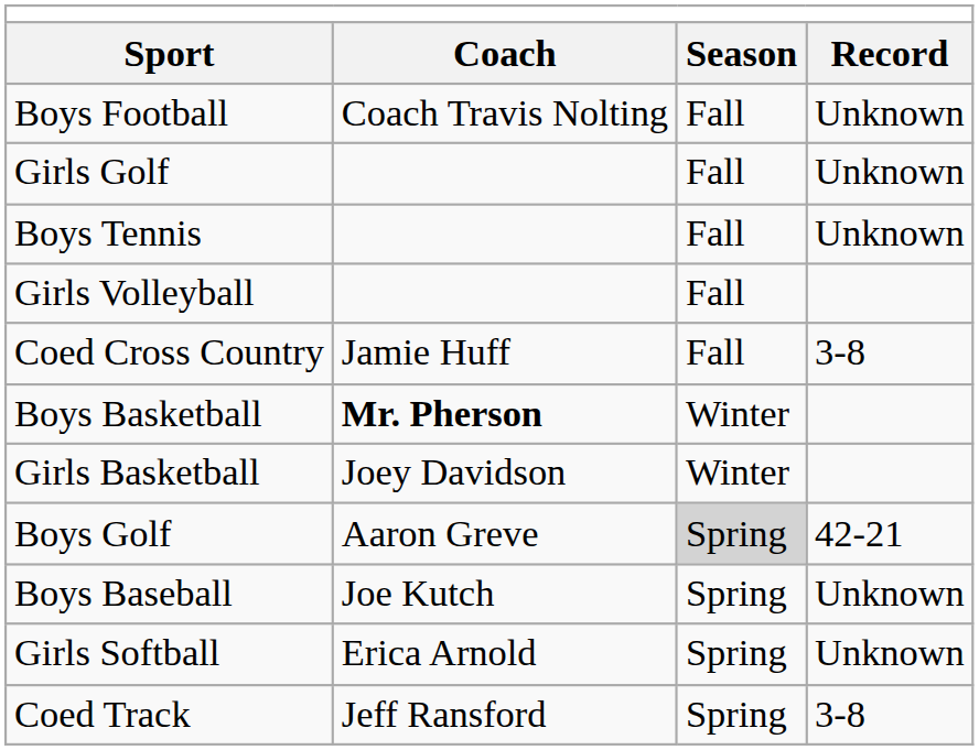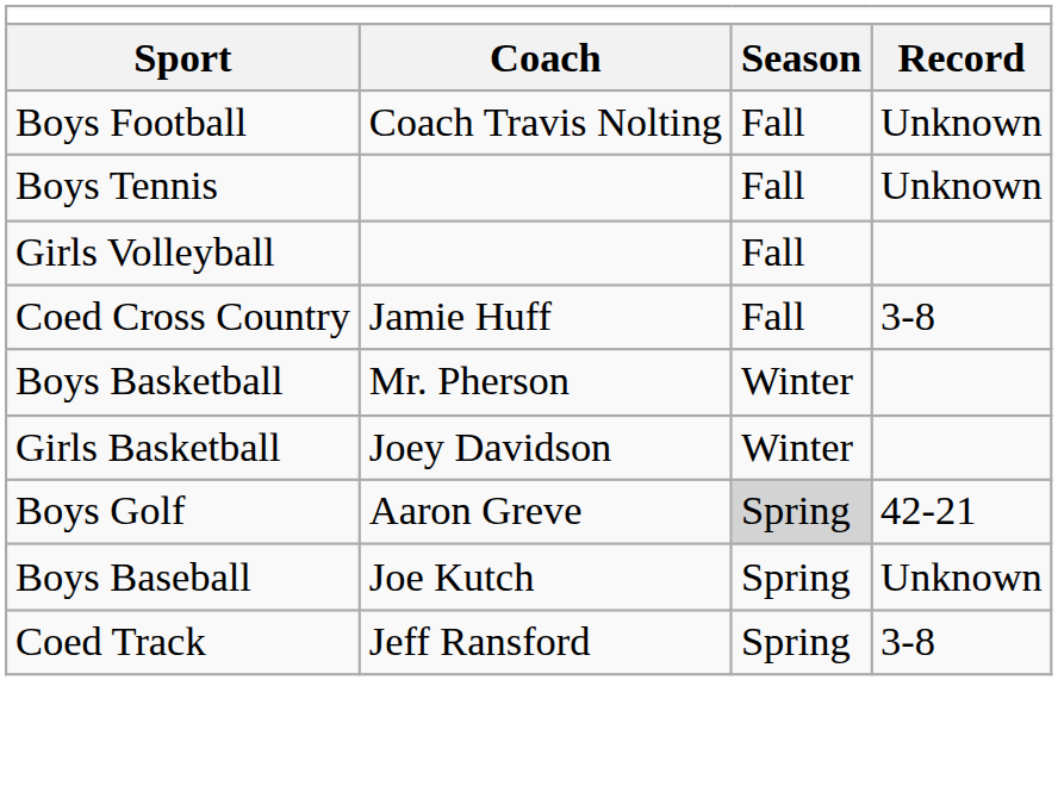- row: Girls Golf | Fall | Unknown
Boys Basketball | Coach: bold -> normal
- row: Girls Softball | Erica Arnold | Spring | Unknown
